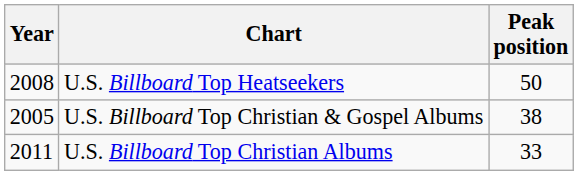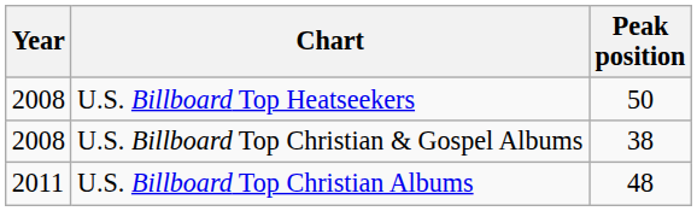U.S. Billboard Top Christian & Gospel Albums | Year: 2005 -> 2008
U.S. Billboard Top Christian Albums | Peak position: 33 -> 48
